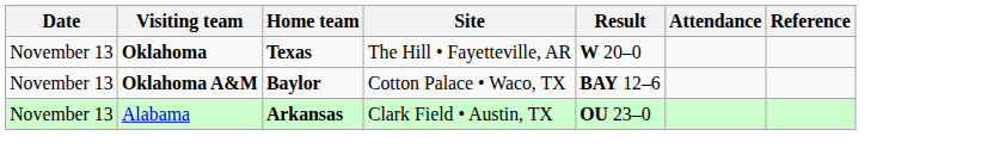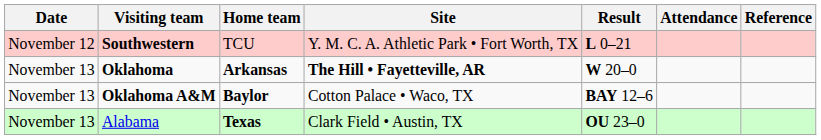+ row: November 12 | Southwestern | TCU | Y. M. C. A. Athletic Park • Fort Worth, TX | L 0–21
Oklahoma | Home team: Texas -> Arkansas
Oklahoma | Site: normal -> bold
Alabama | Home team: Arkansas -> Texas
